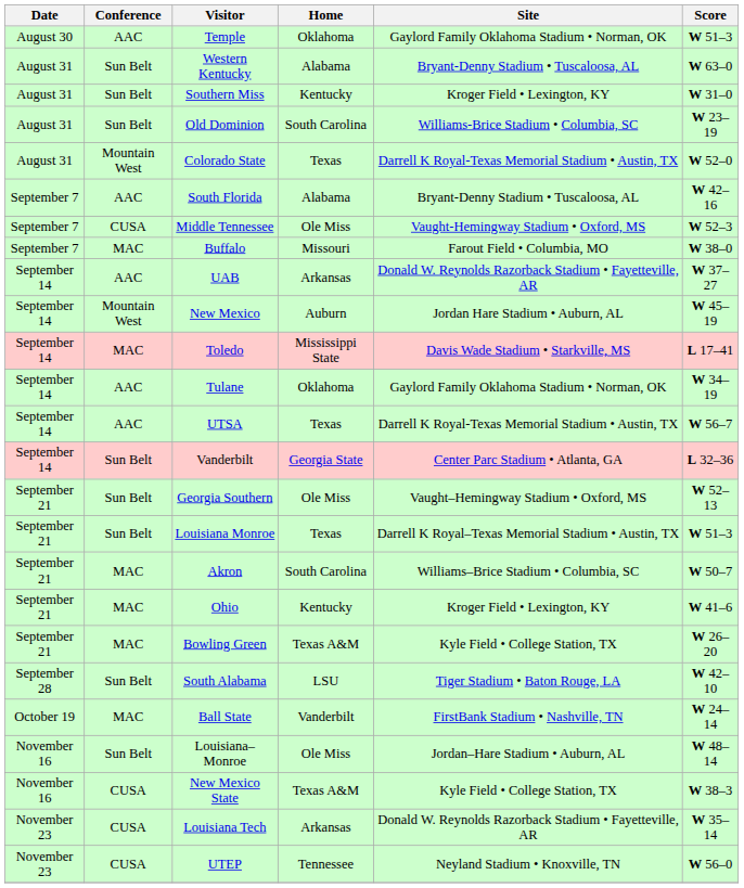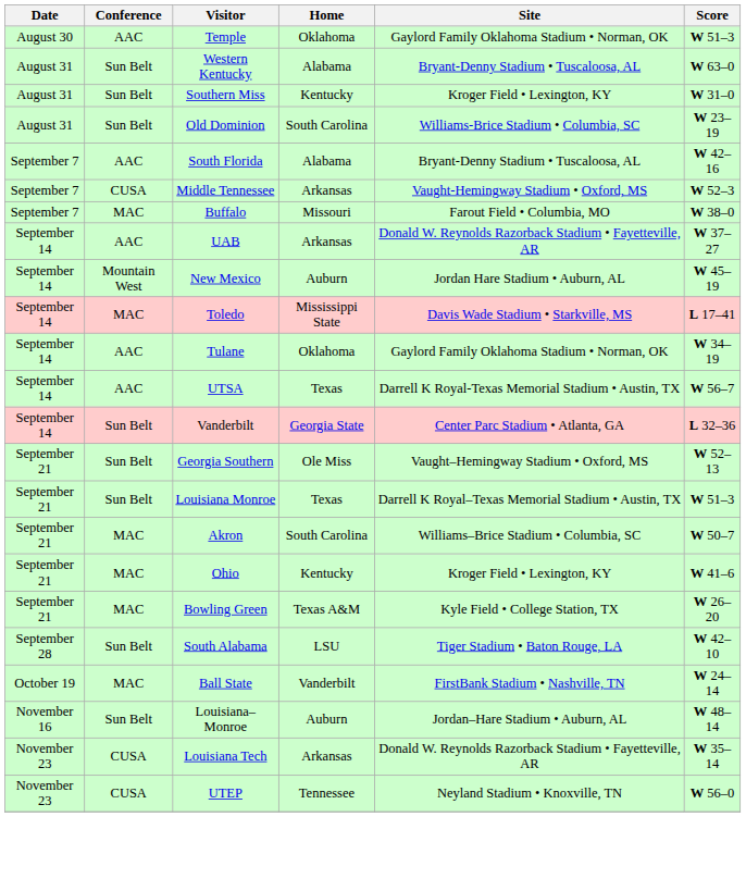- row: August 31 | Mountain West | Colorado State | Texas | Darrell K Royal-Texas Memorial Stadium • Austin, TX | W 52–0
Middle Tennessee | Home: Ole Miss -> Arkansas
Louisiana–Monroe | Home: Ole Miss -> Auburn
- row: November 16 | CUSA | New Mexico State | Texas A&M | Kyle Field • College Station, TX | W 38–3
